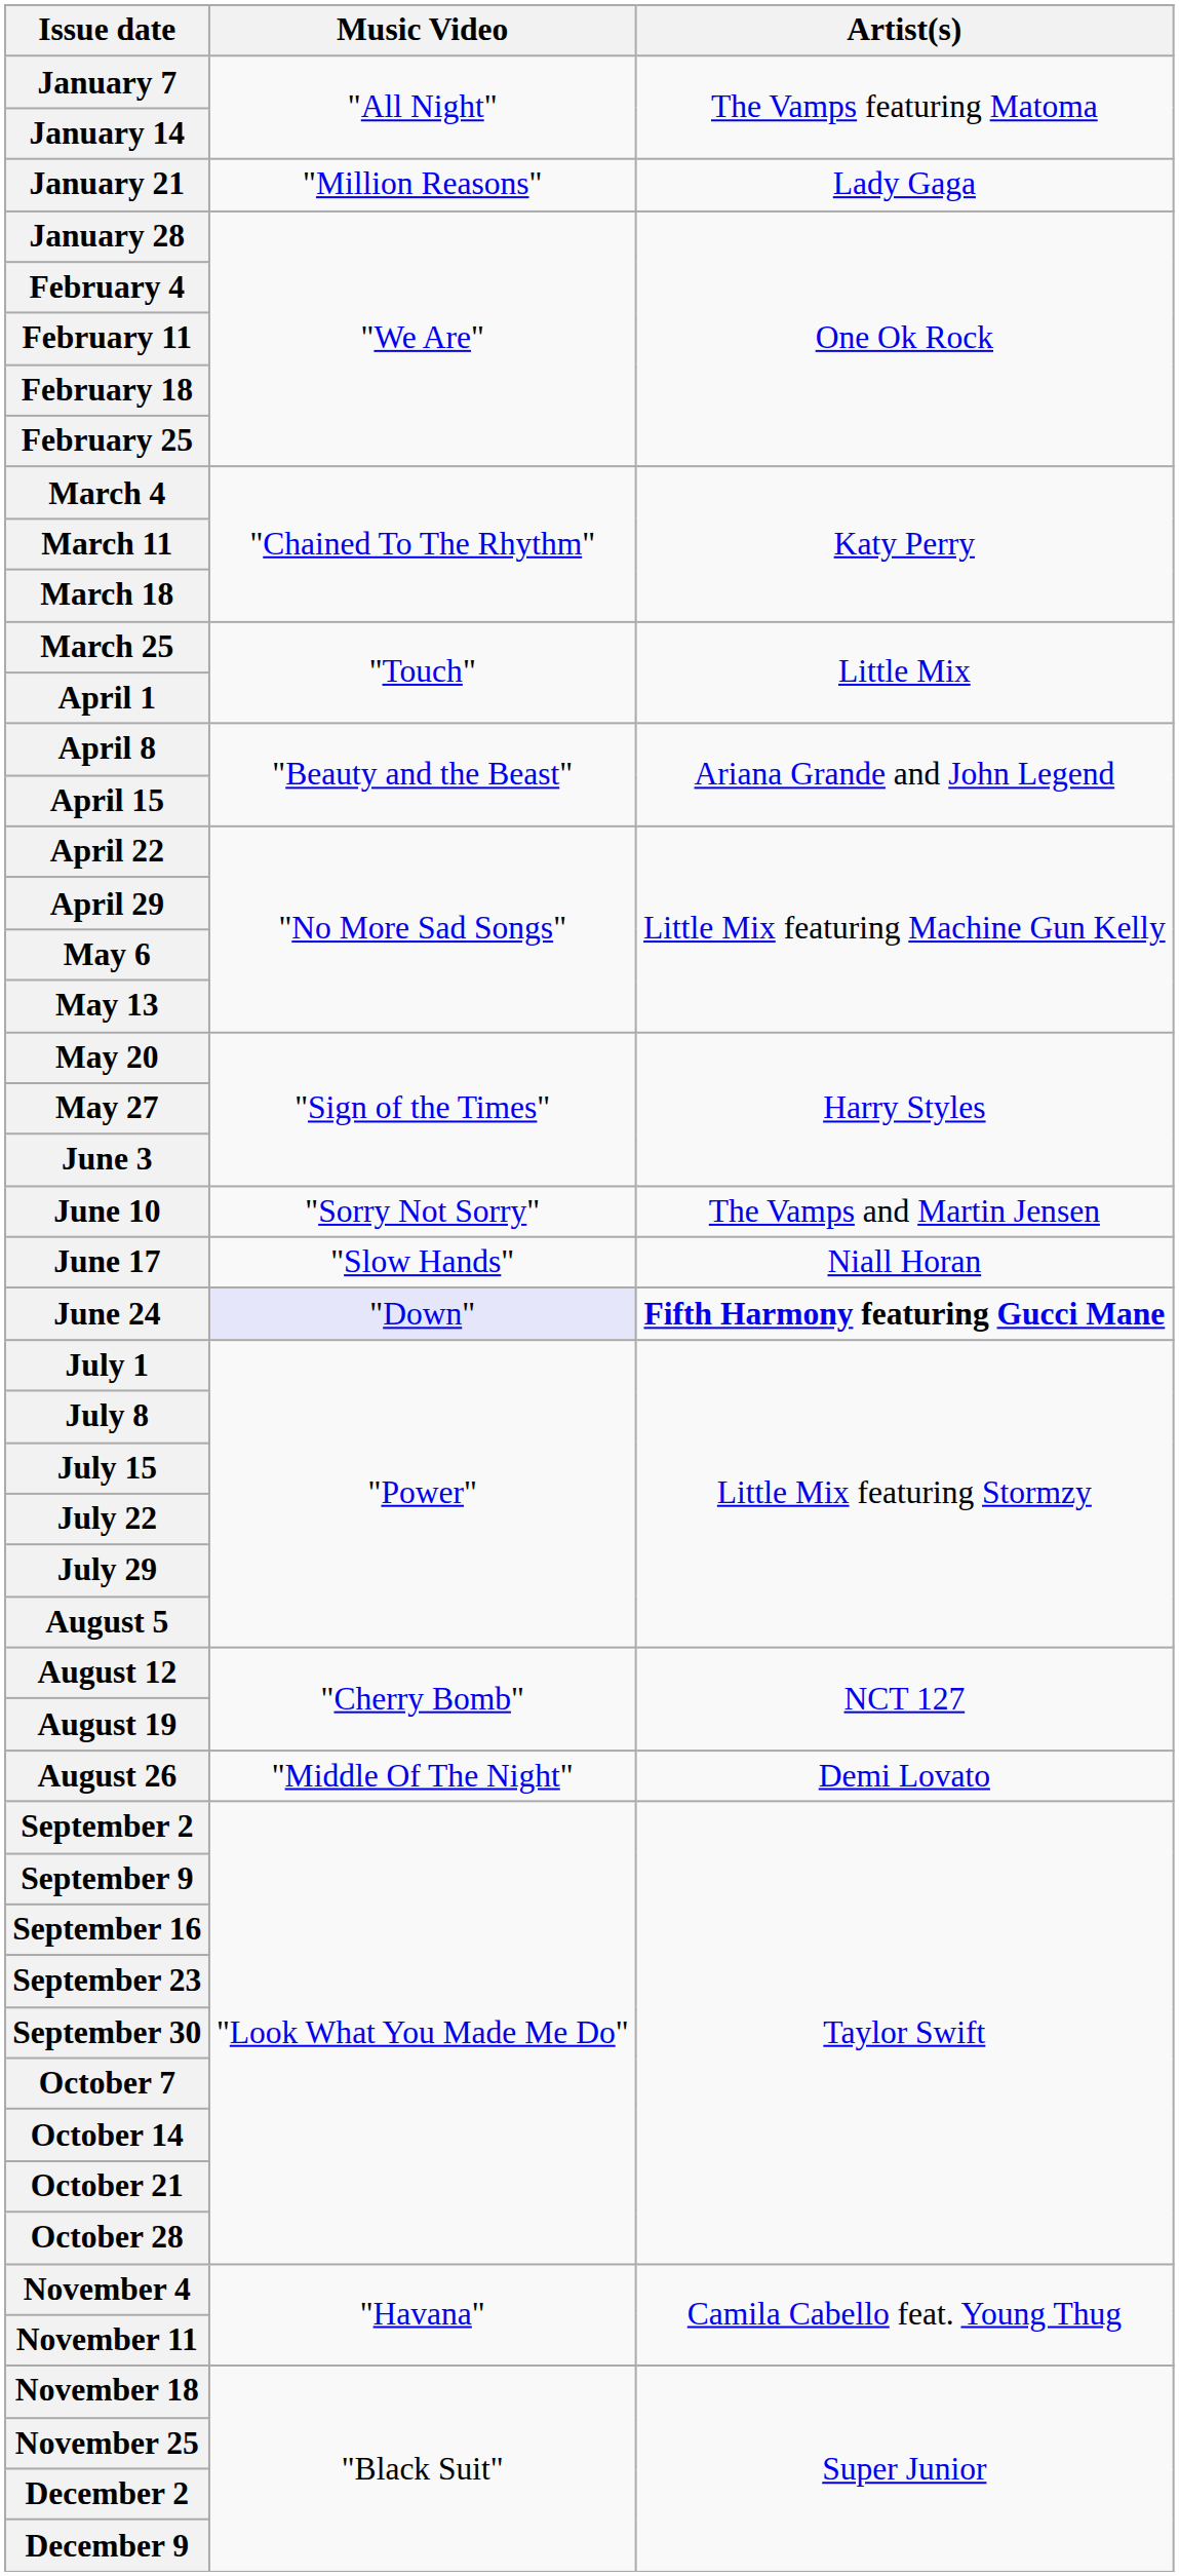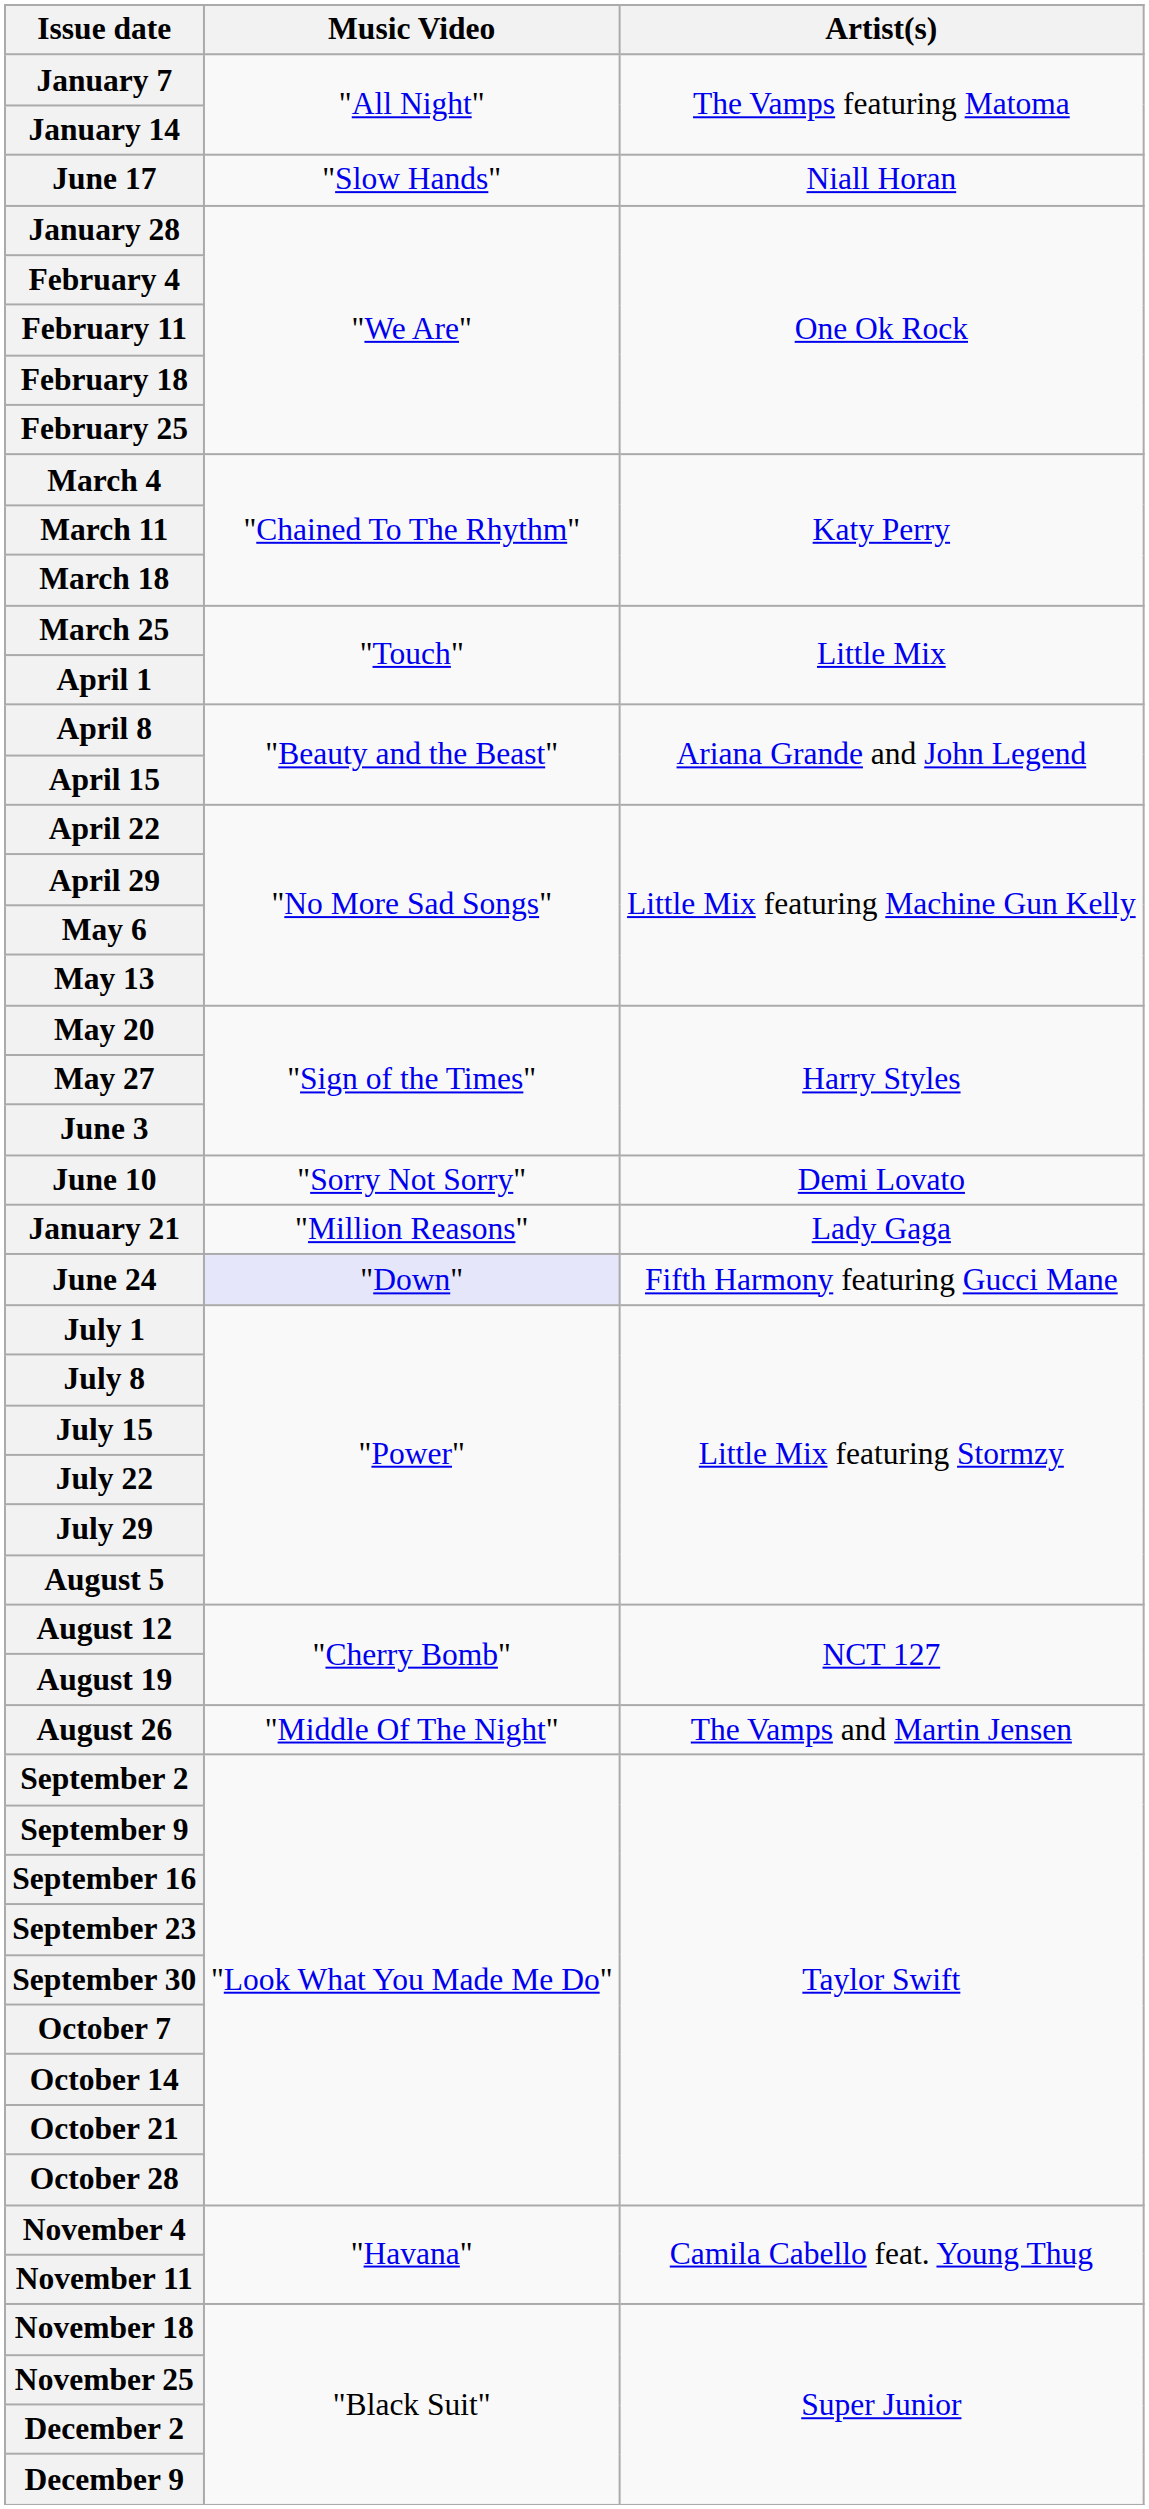rows swapped: January 21 <-> June 17
June 10 | Artist(s): The Vamps and Martin Jensen -> Demi Lovato
June 24 | Artist(s): bold -> normal
August 26 | Artist(s): Demi Lovato -> The Vamps and Martin Jensen
